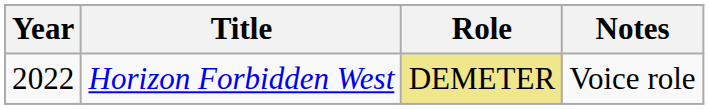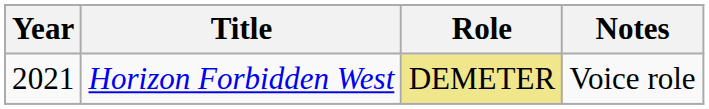Horizon Forbidden West | Year: 2022 -> 2021
